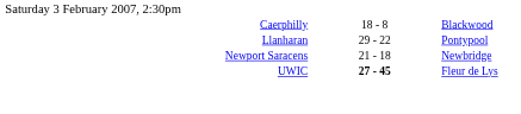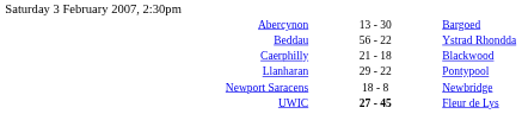+ row: Abercynon | 13 - 30 | Bargoed
+ row: Beddau | 56 - 22 | Ystrad Rhondda
Caerphilly | column 2: 18 - 8 -> 21 - 18
Newport Saracens | column 2: 21 - 18 -> 18 - 8
